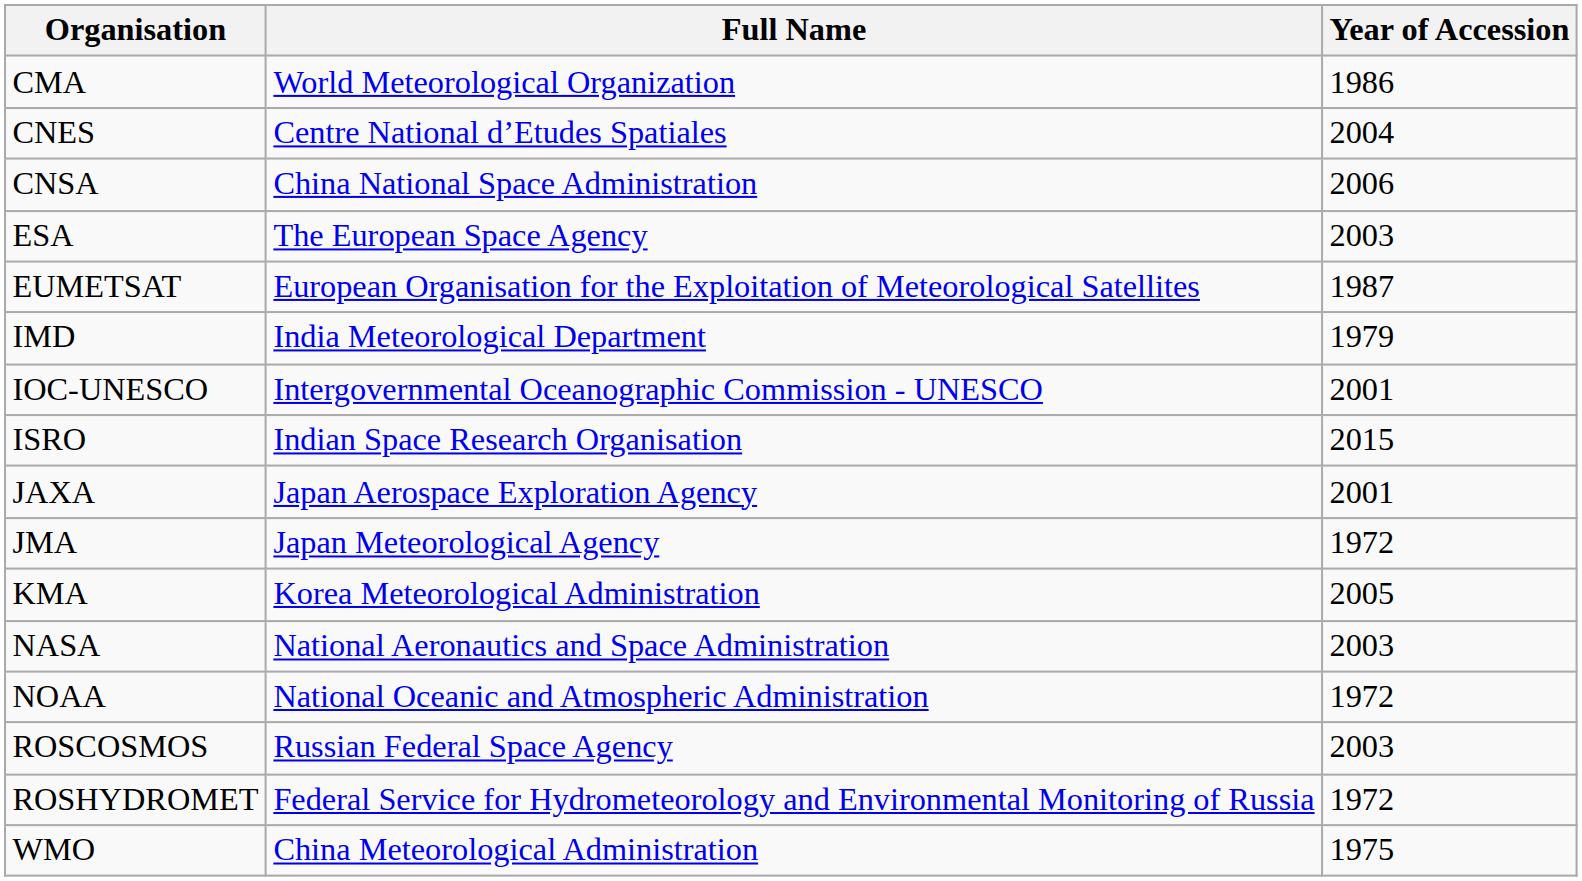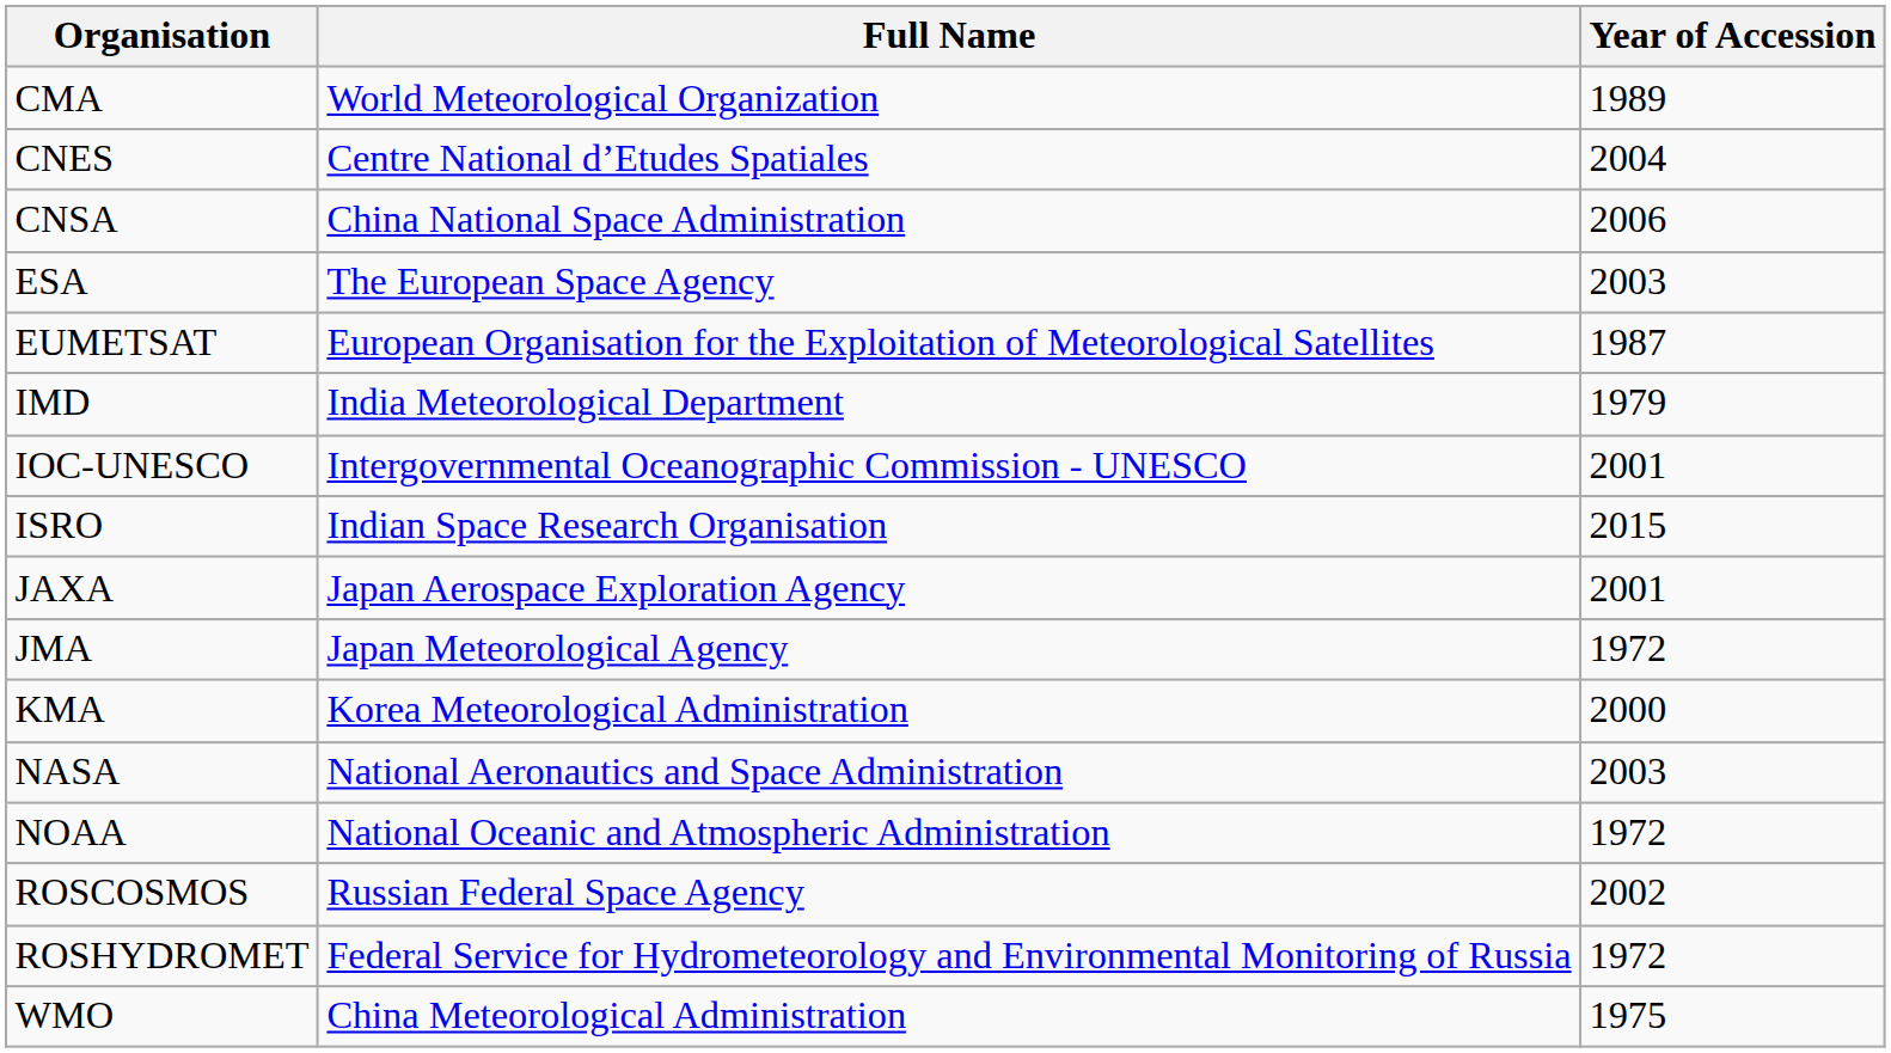CMA | Year of Accession: 1986 -> 1989
KMA | Year of Accession: 2005 -> 2000
ROSCOSMOS | Year of Accession: 2003 -> 2002
